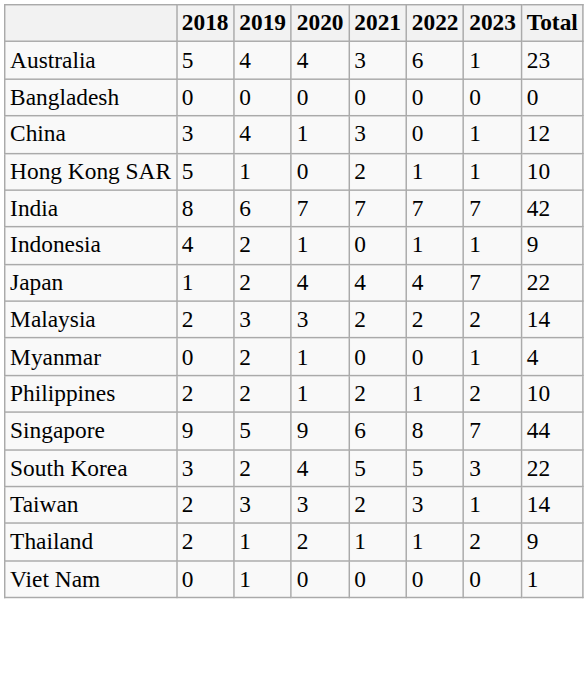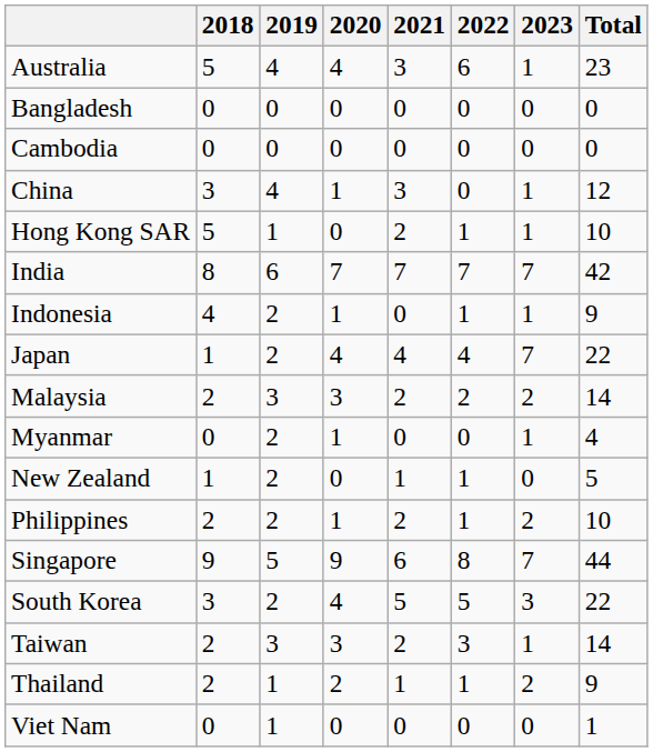+ row: Cambodia | 0 | 0 | 0 | 0 | 0 | 0 | 0
+ row: New Zealand | 1 | 2 | 0 | 1 | 1 | 0 | 5
